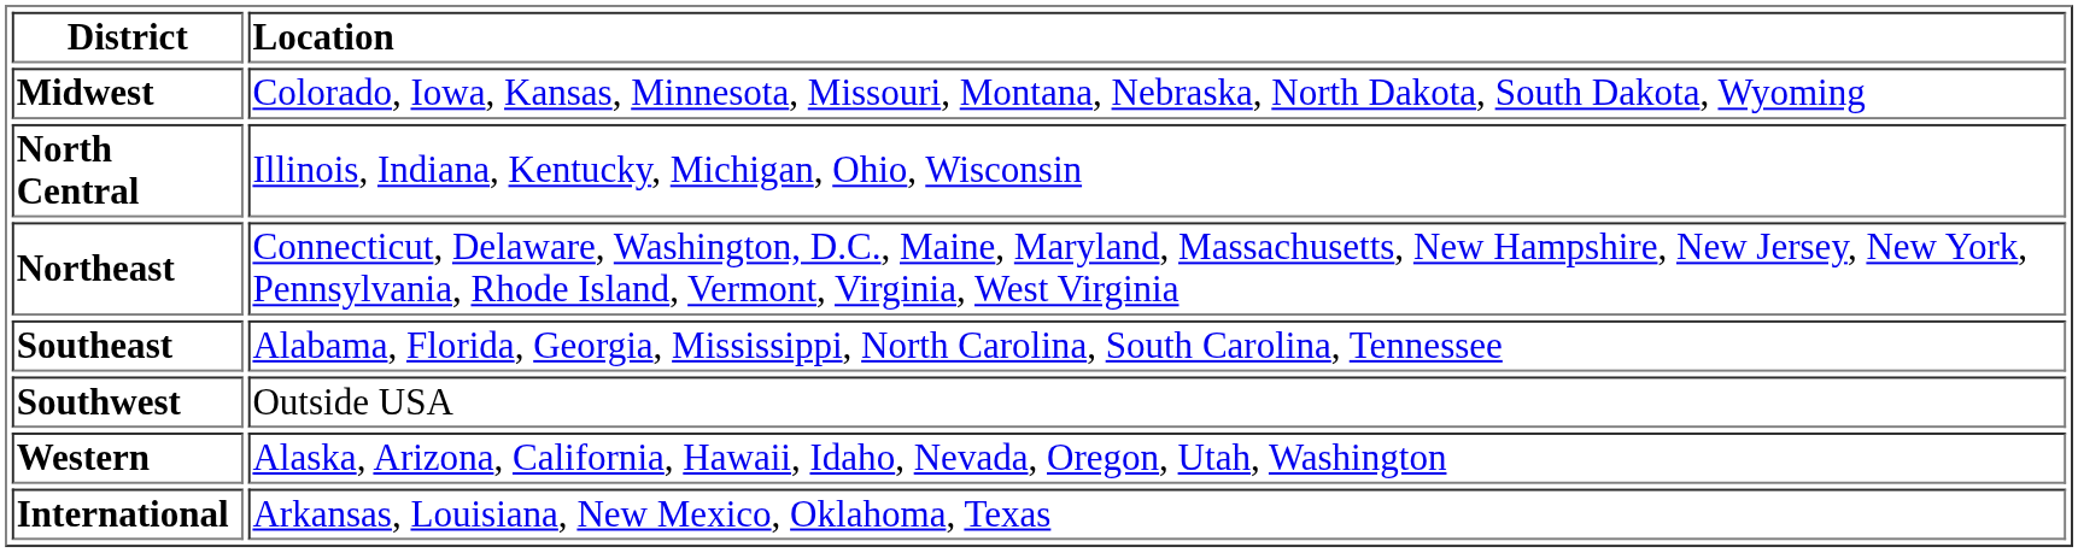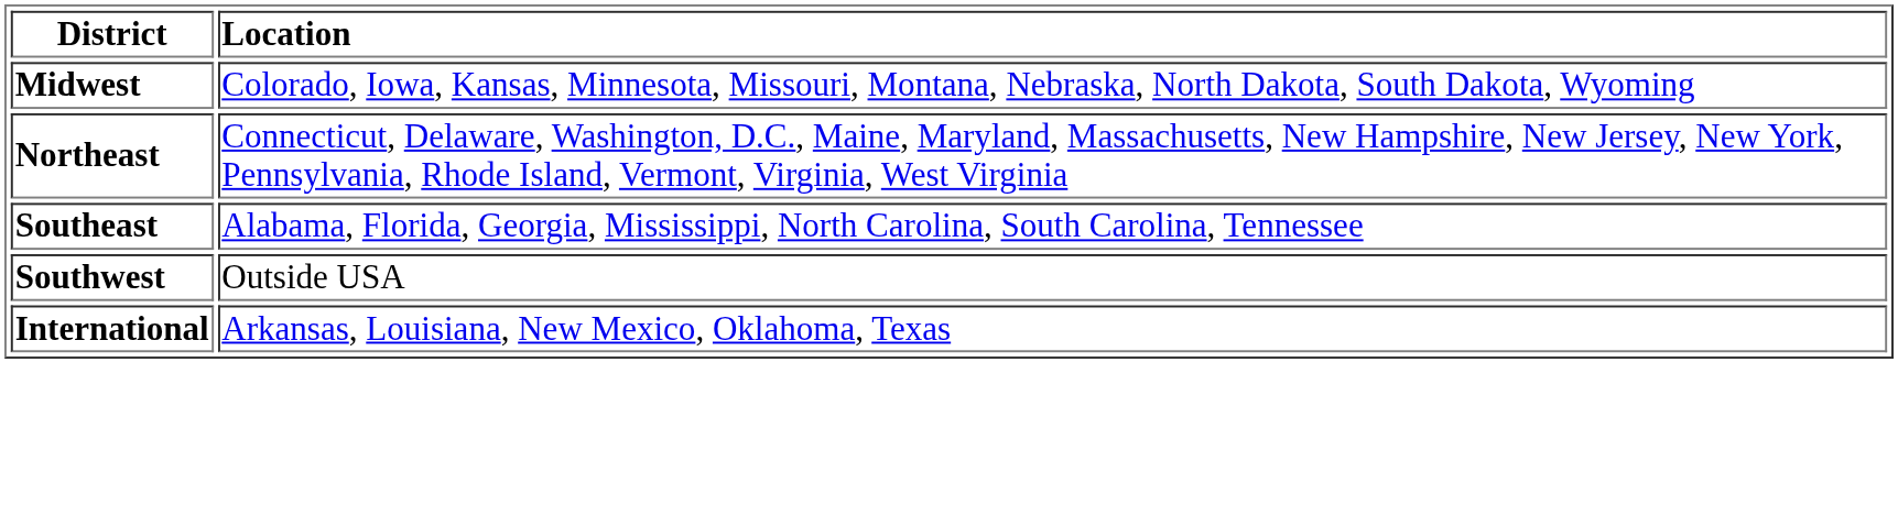- row: North Central | Illinois, Indiana, Kentucky, Michigan, Ohio, Wisconsin
- row: Western | Alaska, Arizona, California, Hawaii, Idaho, Nevada, Oregon, Utah, Washington
